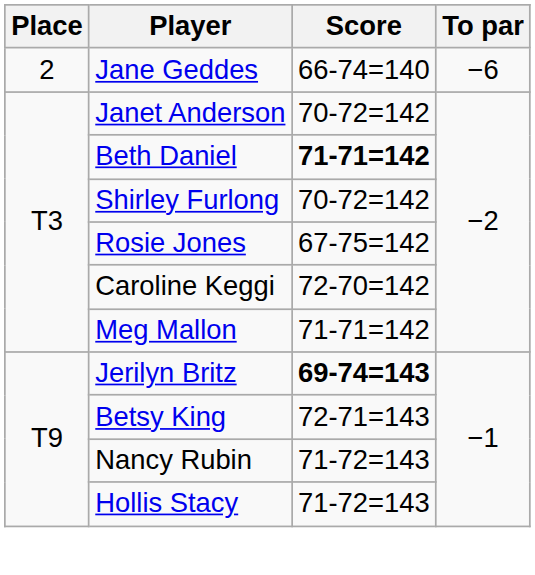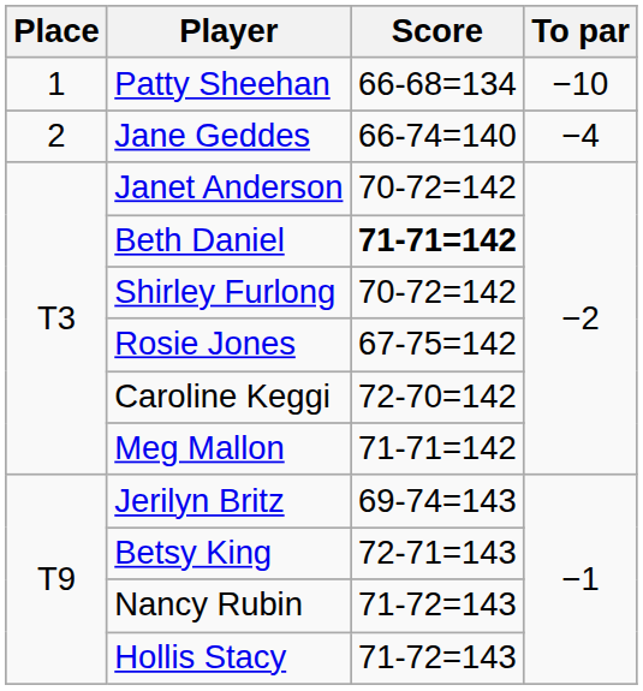+ row: 1 | Patty Sheehan | 66-68=134 | −10
Jane Geddes | To par: −6 -> −4
Jerilyn Britz | Score: bold -> normal
